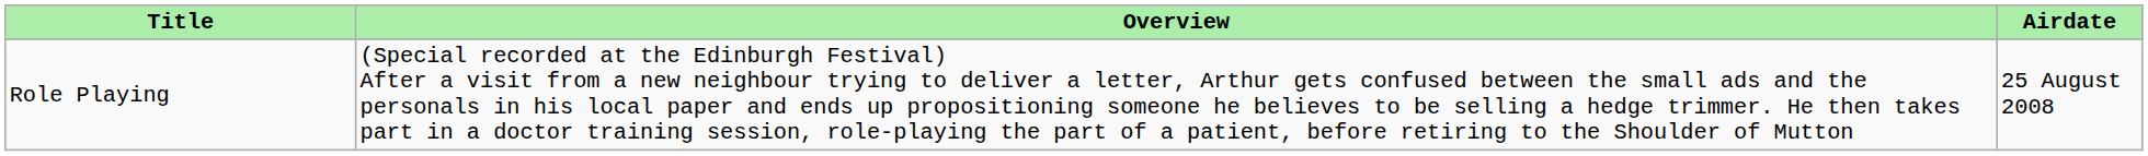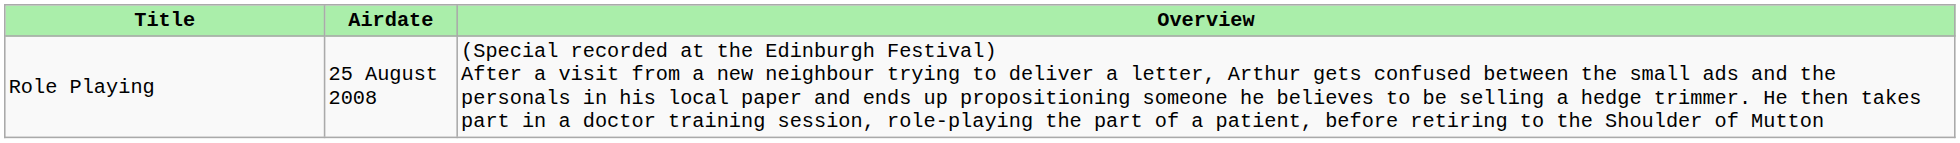columns swapped: Airdate <-> Overview
